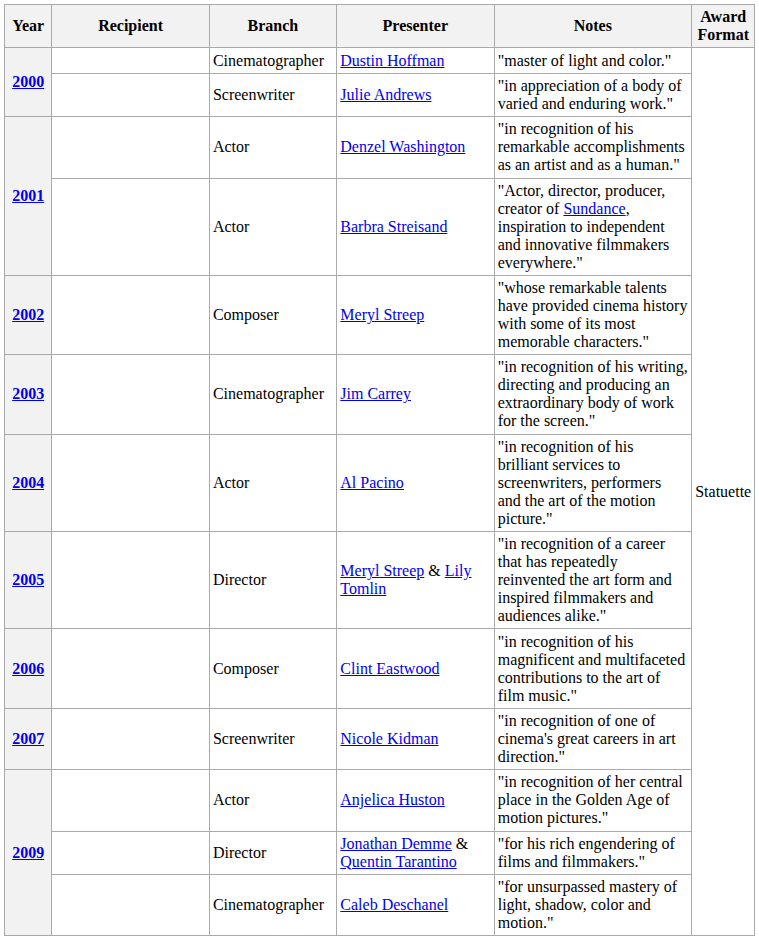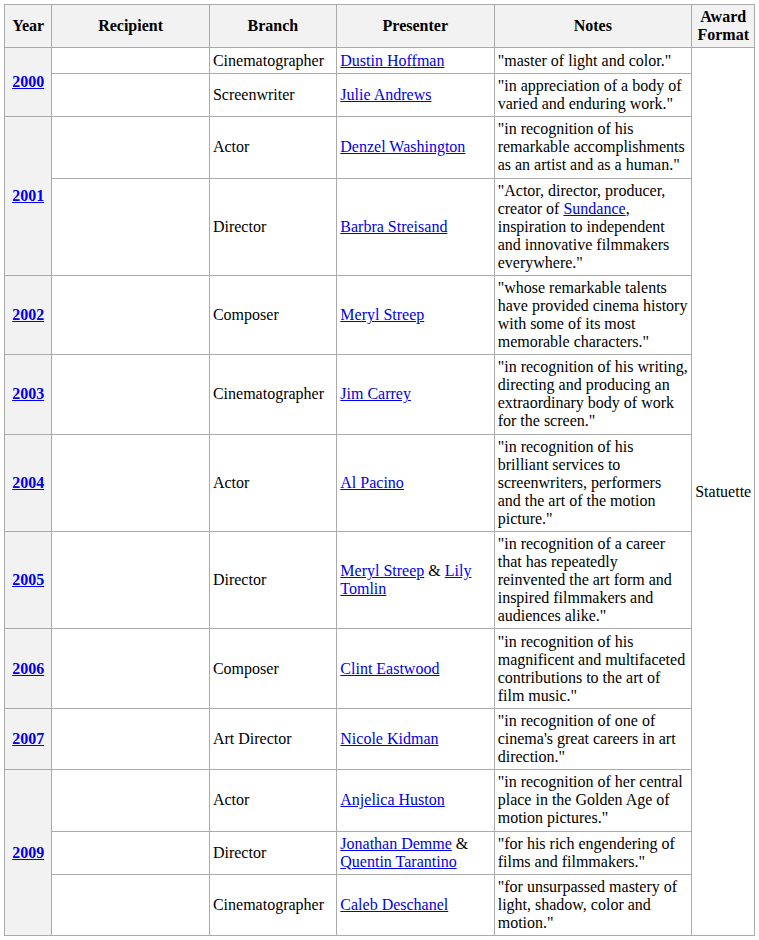Barbra Streisand | Branch: Actor -> Director
Nicole Kidman | Branch: Screenwriter -> Art Director
